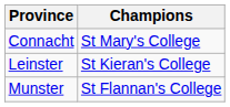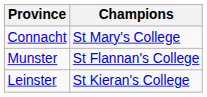rows swapped: Leinster <-> Munster
